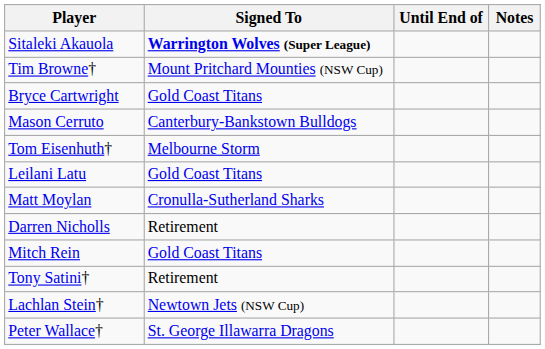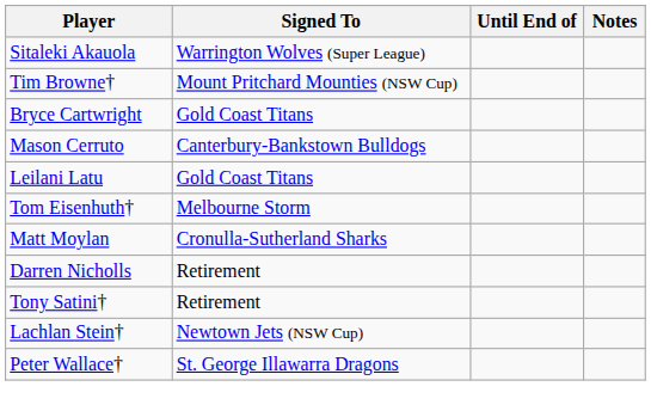Sitaleki Akauola | Signed To: bold -> normal
rows swapped: Tom Eisenhuth† <-> Leilani Latu
- row: Mitch Rein | Gold Coast Titans
